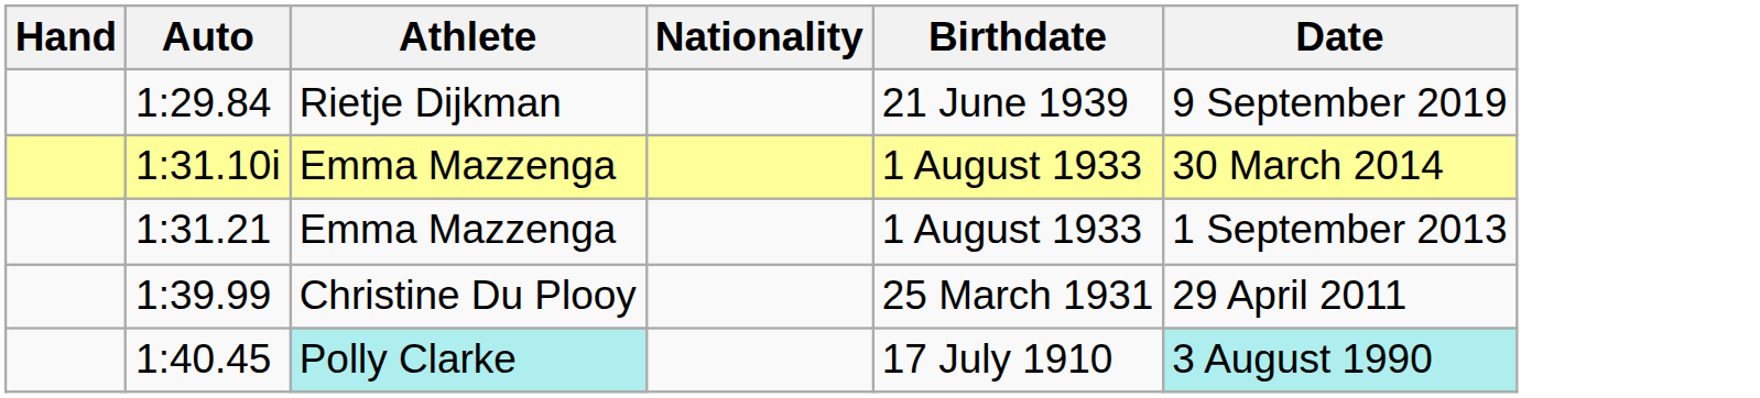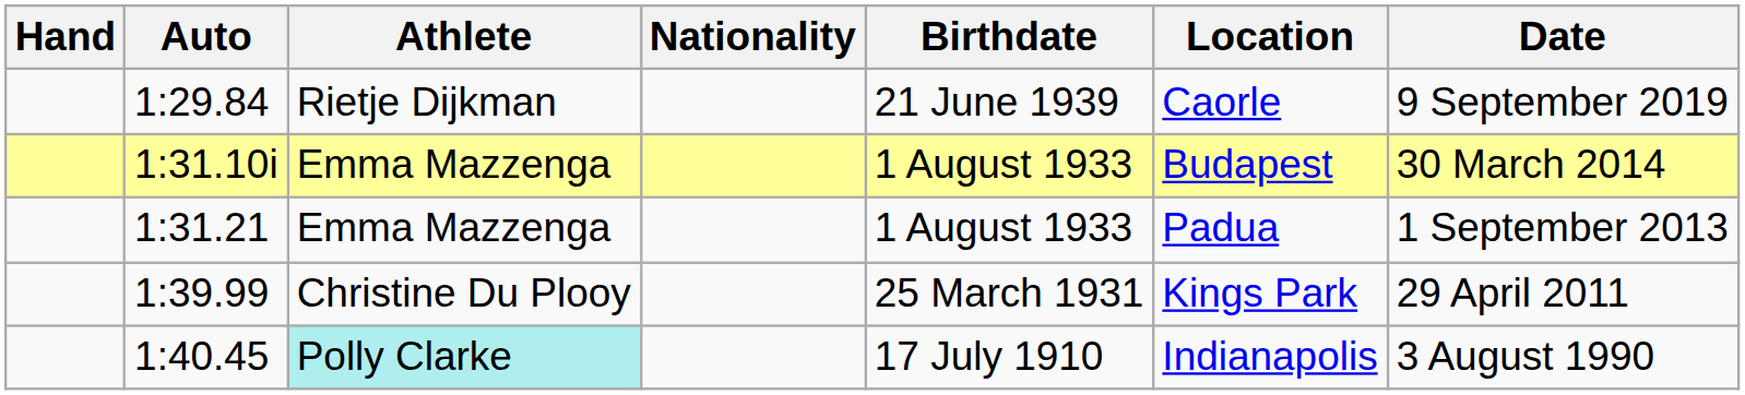+ column: Location | Caorle | Budapest | Padua | Kings Park | Indianapolis
1:40.45 | Date: paleturquoise background -> no background
